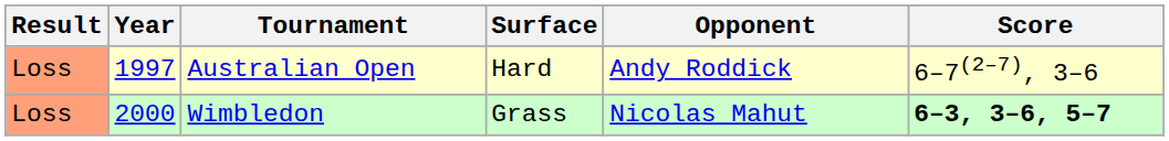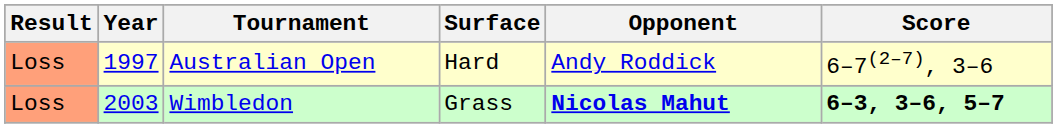Wimbledon | Year: 2000 -> 2003
Wimbledon | Opponent: normal -> bold
